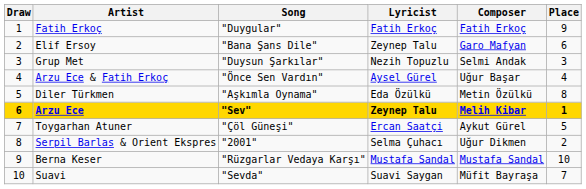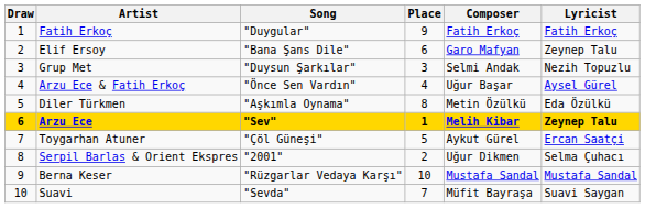columns swapped: Lyricist <-> Place
